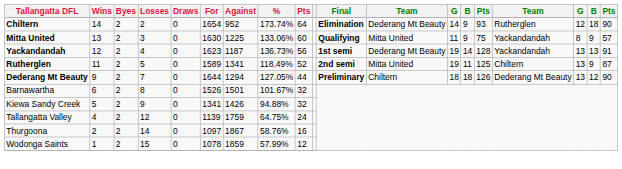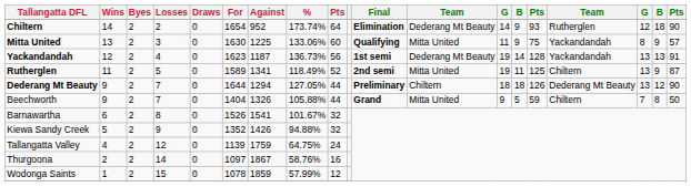+ row: Beechworth | 9 | 2 | 7 | 0 | 1404 | 1326 | 105.88% | 44 | Grand | Mitta United | 9 | 5 | 59 | Chiltern | 7 | 8 | 50
Barnawartha | Against: 1501 -> 1541
Kiewa Sandy Creek | For: 1341 -> 1352
